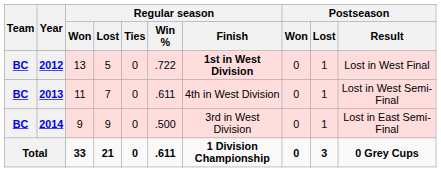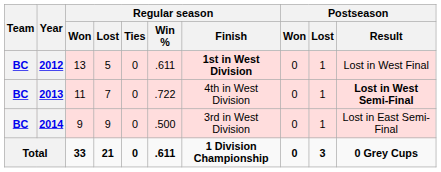2012 | Regular season / Win %: .722 -> .611
2013 | Regular season / Win %: .611 -> .722
2013 | Postseason / Result: normal -> bold
